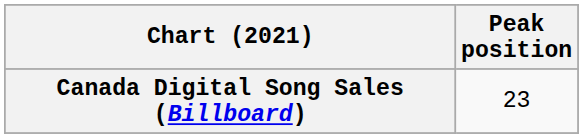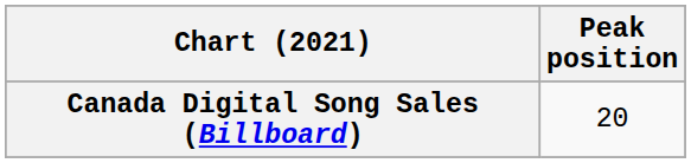Canada Digital Song Sales (Billboard) | Peak position: 23 -> 20
